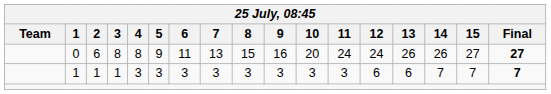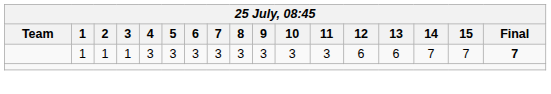- row: 0 | 6 | 8 | 8 | 9 | 11 | 13 | 15 | 16 | 20 | 24 | 24 | 26 | 26 | 27 | 27
